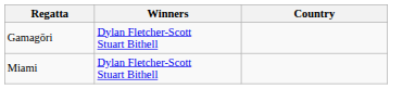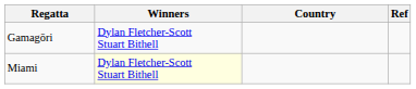+ column: Ref
Miami | Winners: no background -> lightyellow background
